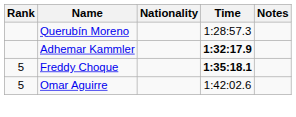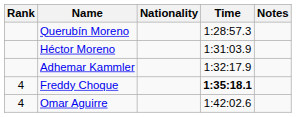+ row: Héctor Moreno | 1:31:03.9
Adhemar Kammler | Time: bold -> normal
Freddy Choque | Rank: 5 -> 4
Omar Aguirre | Rank: 5 -> 4
